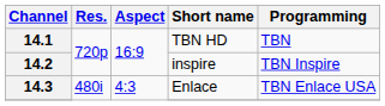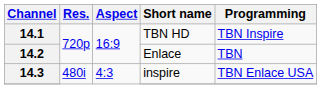14.1 | Programming: TBN -> TBN Inspire
14.2 | Short name: inspire -> Enlace
14.2 | Programming: TBN Inspire -> TBN
14.3 | Short name: Enlace -> inspire
